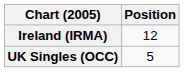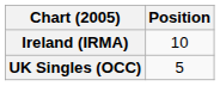Ireland (IRMA) | Position: 12 -> 10
